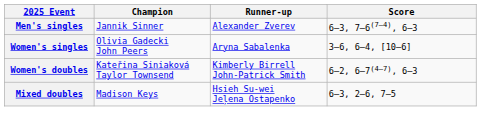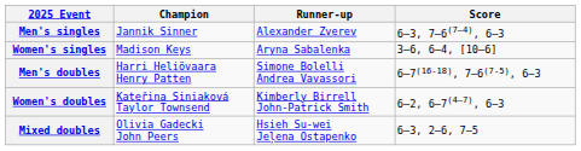Women's singles | Champion: Olivia Gadecki John Peers -> Madison Keys
+ row: Men's doubles | Harri Heliövaara Henry Patten | Simone Bolelli Andrea Vavassori | 6–7(16-18), 7–6(7-5), 6–3
Mixed doubles | Champion: Madison Keys -> Olivia Gadecki John Peers
